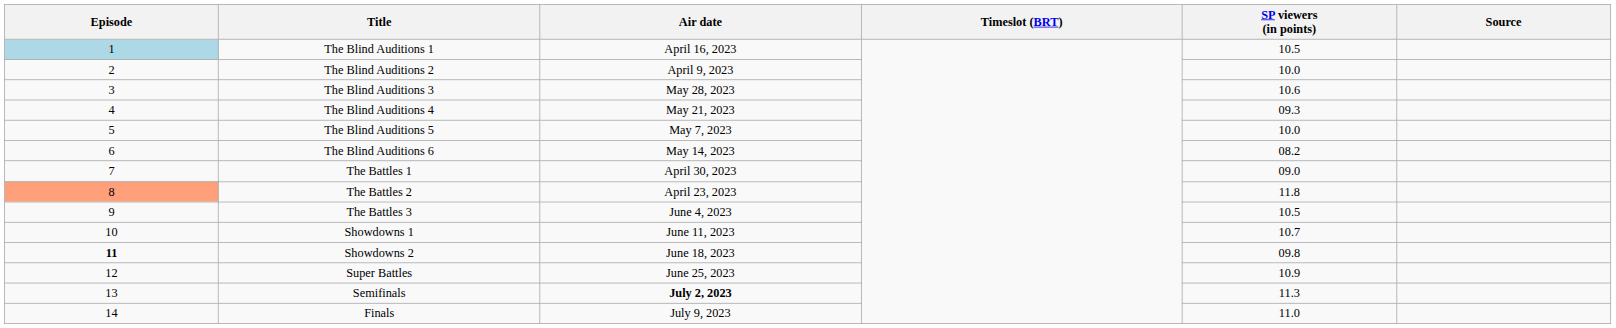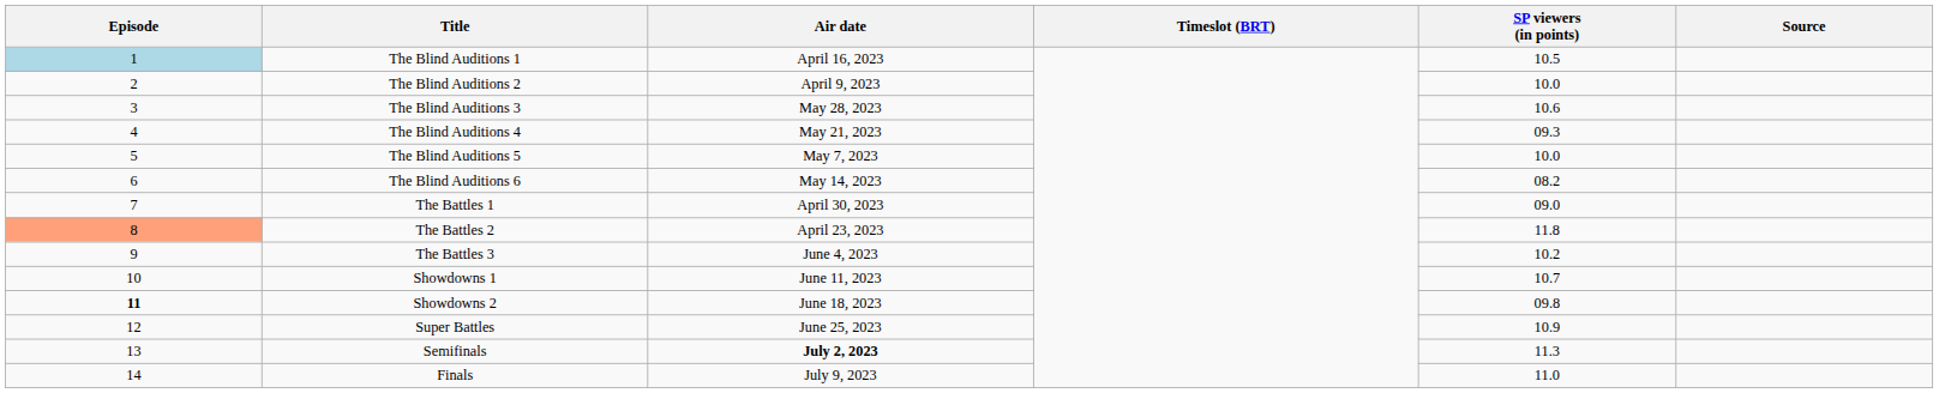The Battles 3 | SP viewers (in points): 10.5 -> 10.2
